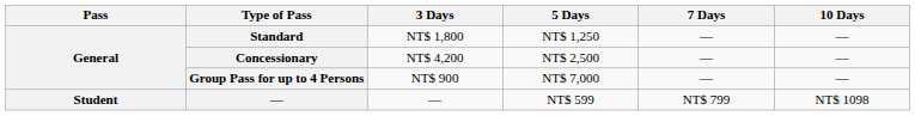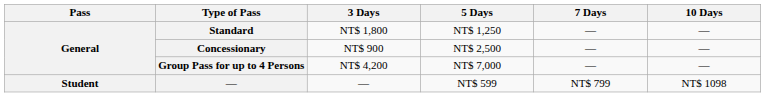Concessionary | 3 Days: NT$ 4,200 -> NT$ 900
Group Pass for up to 4 Persons | 3 Days: NT$ 900 -> NT$ 4,200
